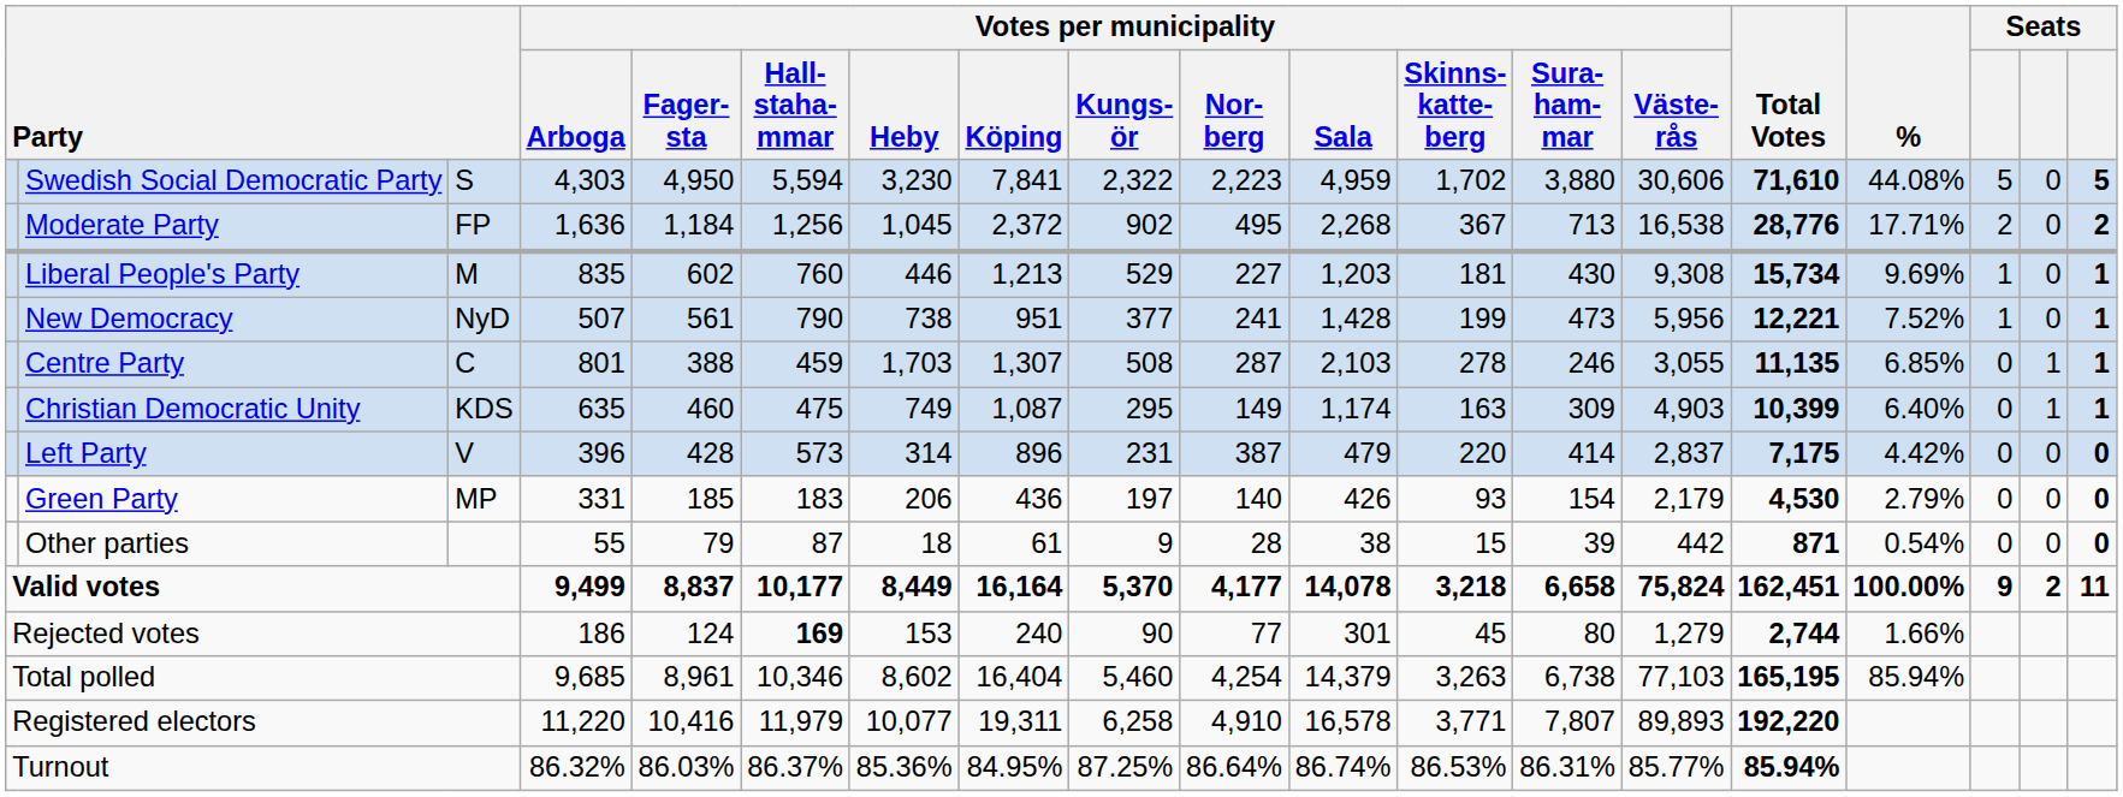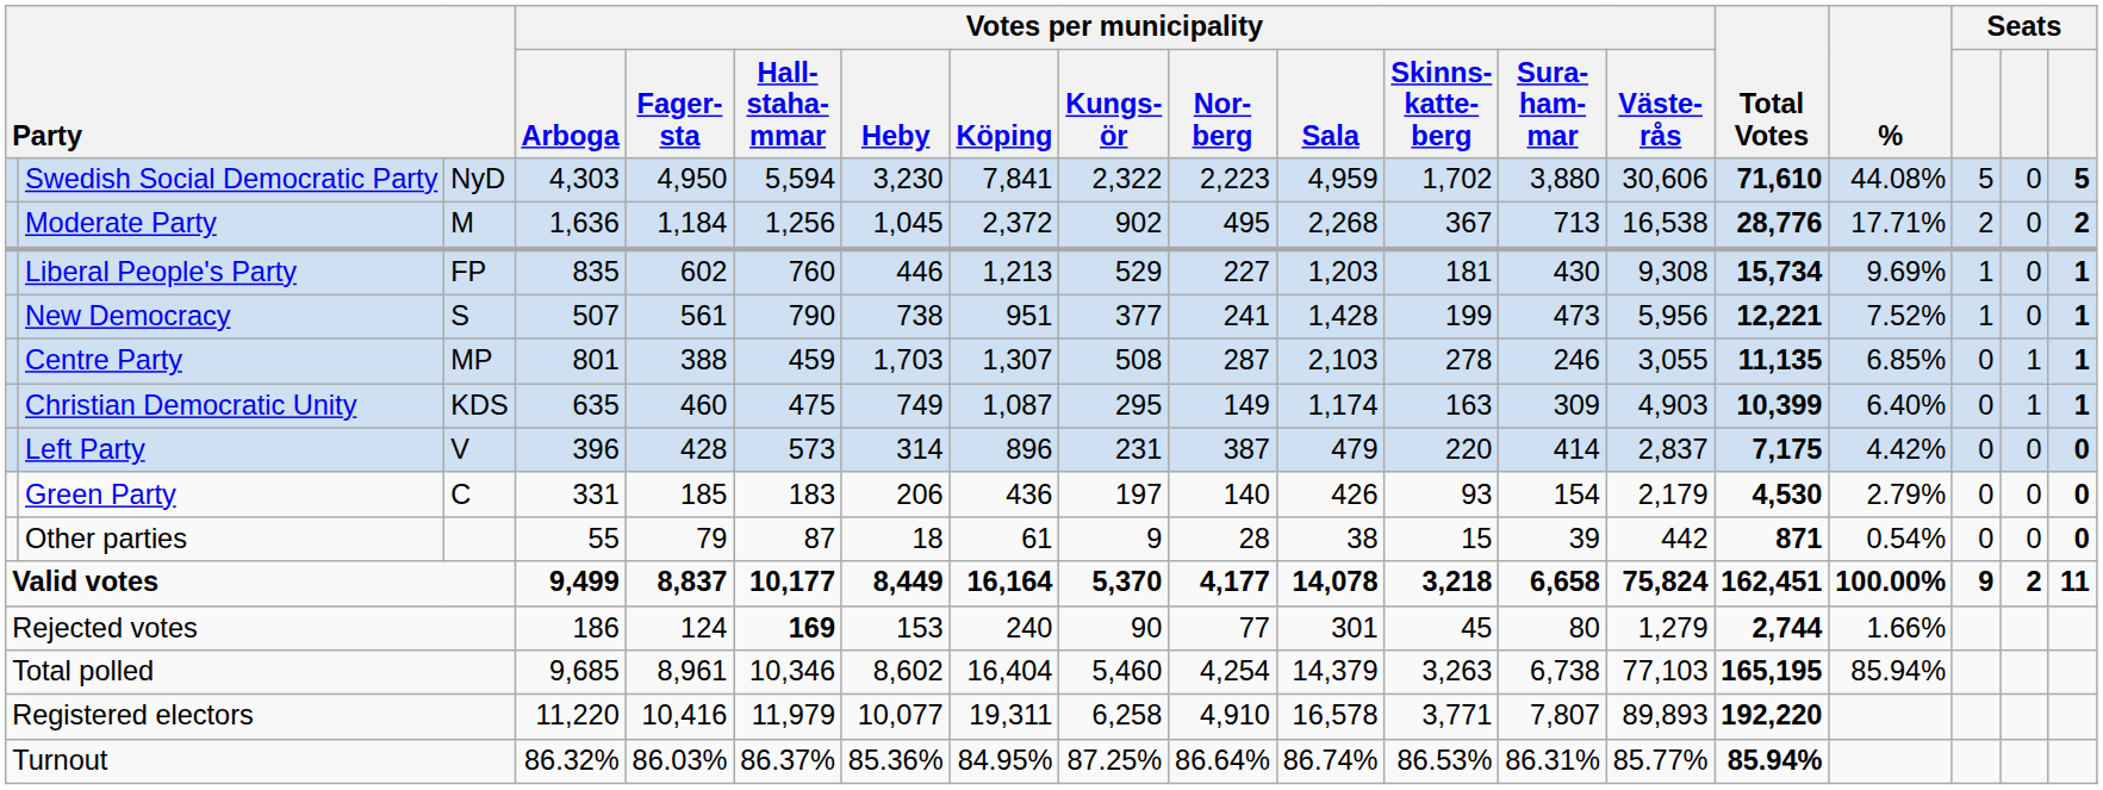Swedish Social Democratic Party | column 3: S -> NyD
Moderate Party | column 3: FP -> M
Liberal People's Party | column 3: M -> FP
New Democracy | column 3: NyD -> S
Centre Party | column 3: C -> MP
Green Party | column 3: MP -> C
